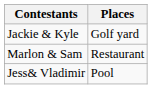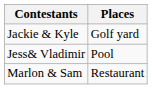rows swapped: Marlon & Sam <-> Jess& Vladimir
